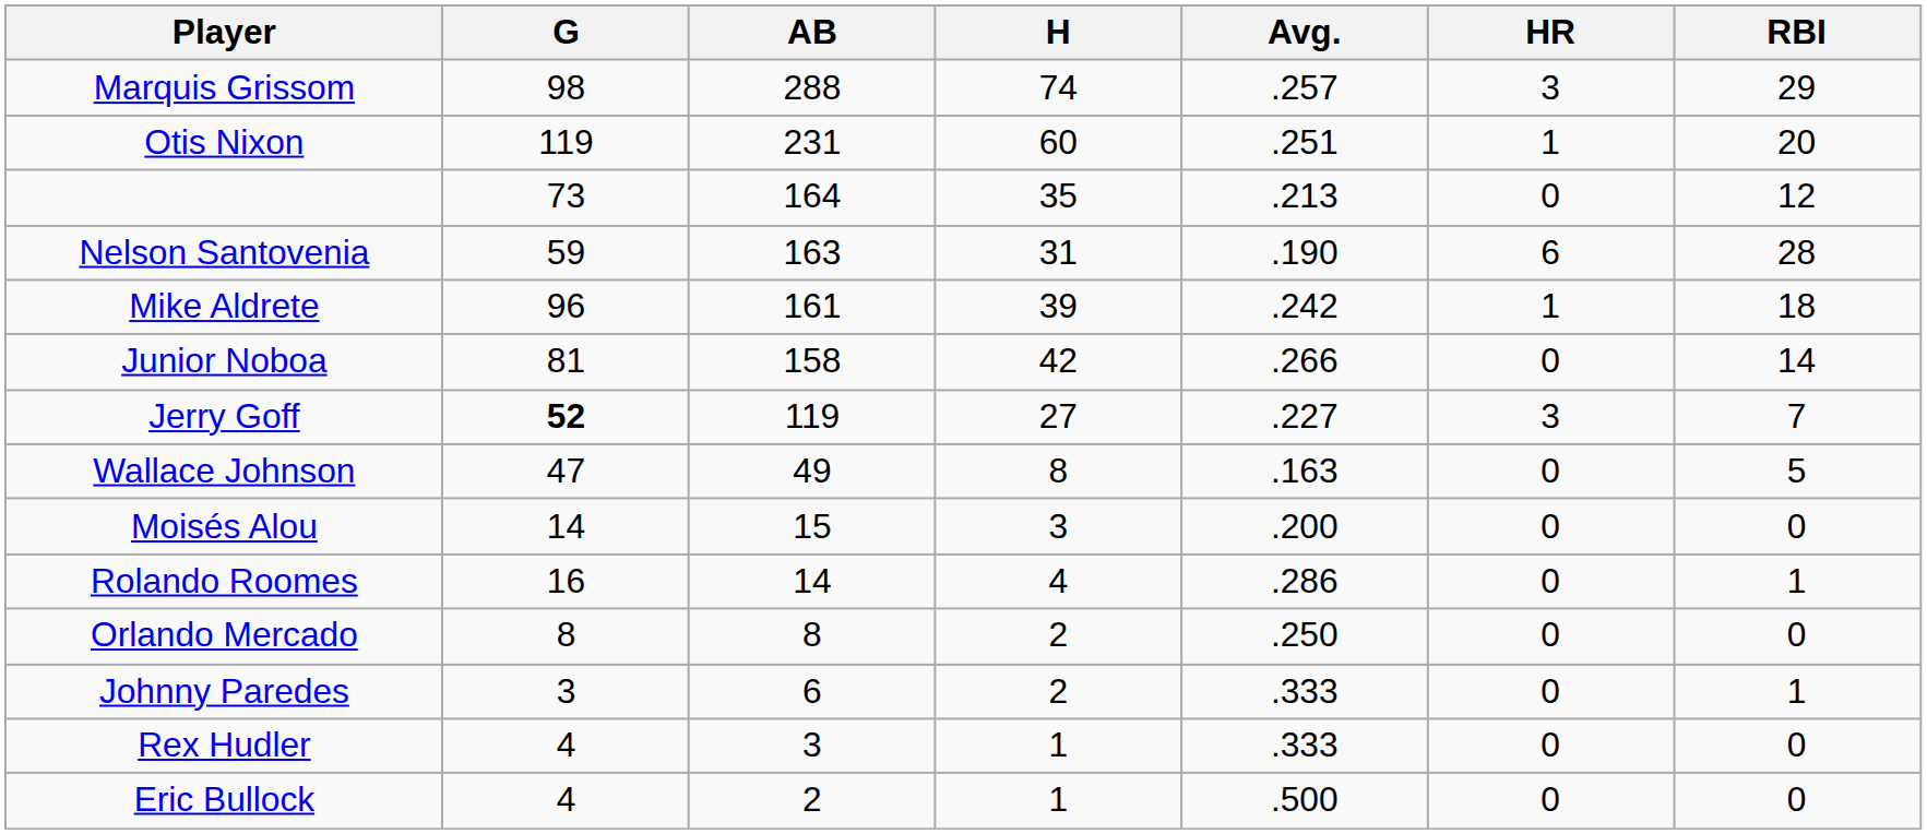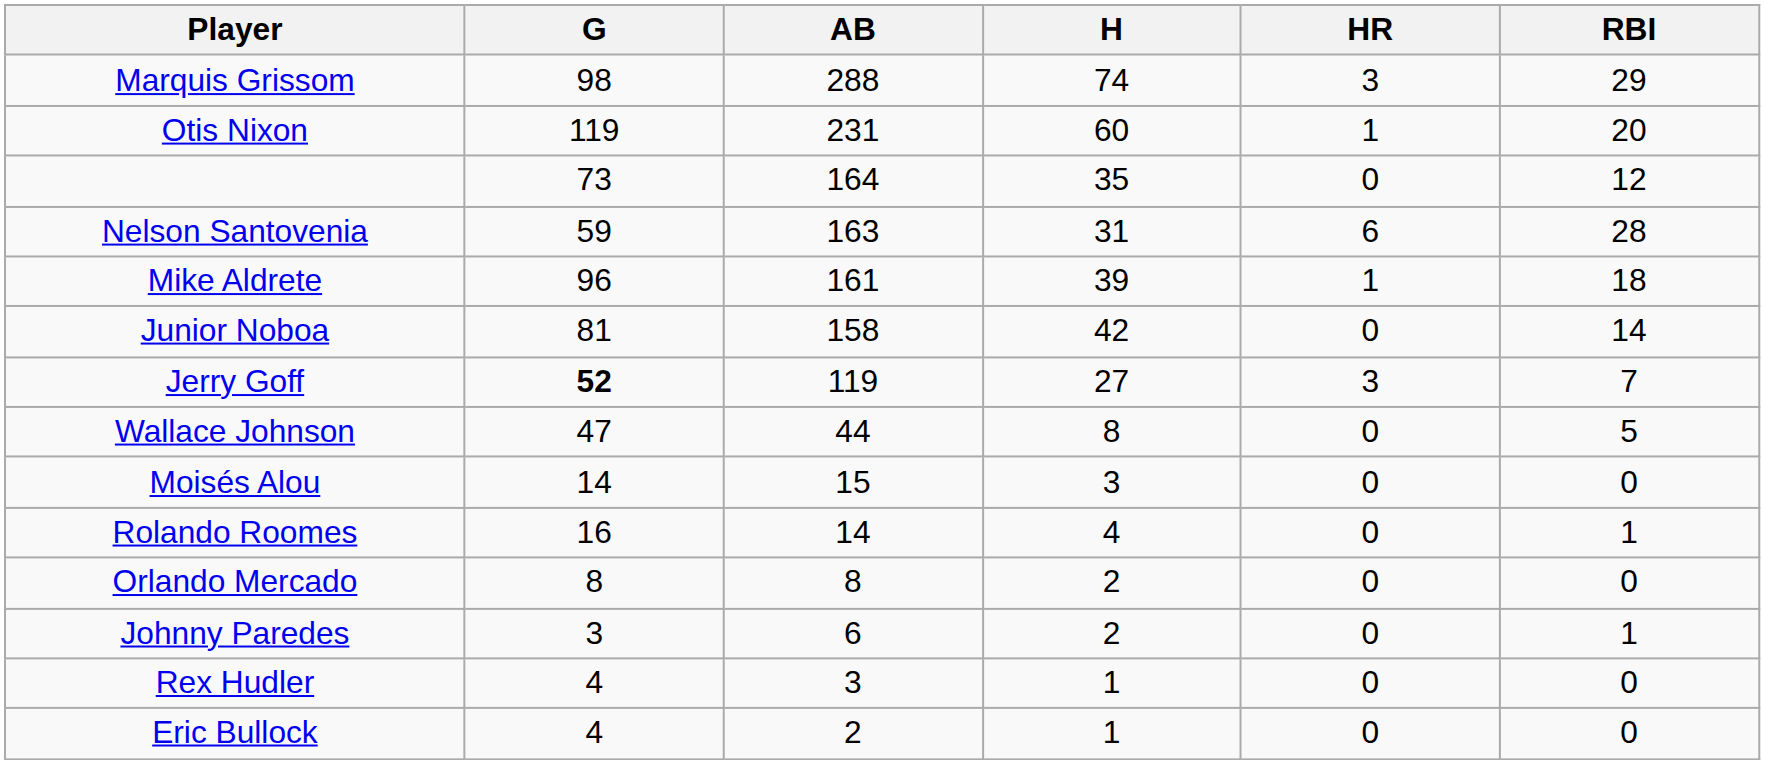- column: Avg. | .257 | .251 | .213 | .190 | .242 | .266 | .227 | .163 | .200 | .286 | .250 | .333 | .333 | .500
Wallace Johnson | AB: 49 -> 44
